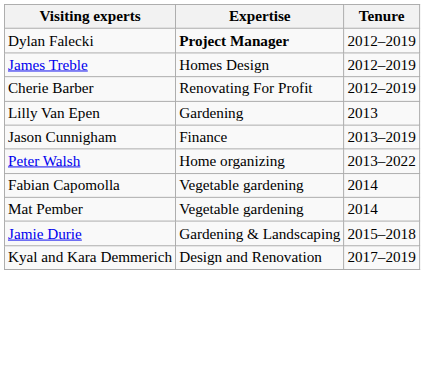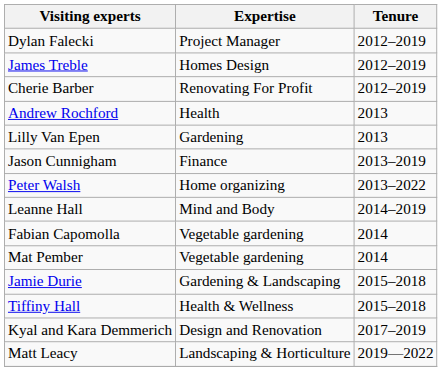Dylan Falecki | Expertise: bold -> normal
+ row: Andrew Rochford | Health | 2013
+ row: Leanne Hall | Mind and Body | 2014–2019
+ row: Tiffiny Hall | Health & Wellness | 2015–2018
+ row: Matt Leacy | Landscaping & Horticulture | 2019—2022
